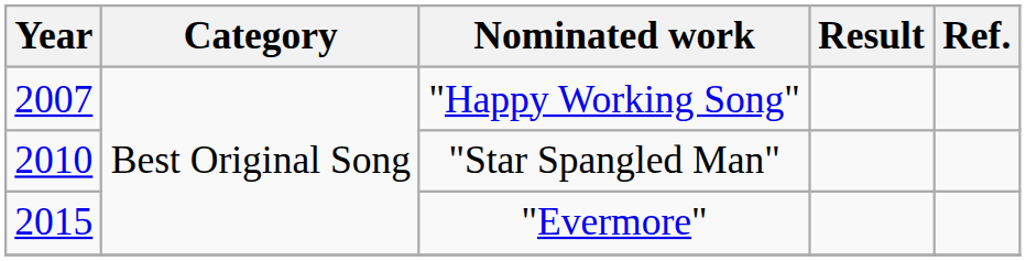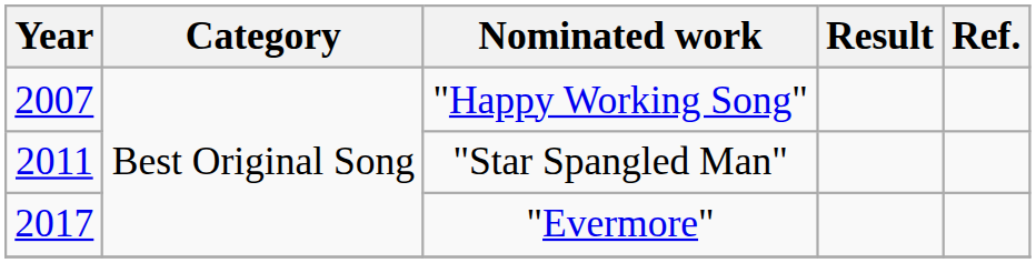"Star Spangled Man" | Year: 2010 -> 2011
"Evermore" | Year: 2015 -> 2017
